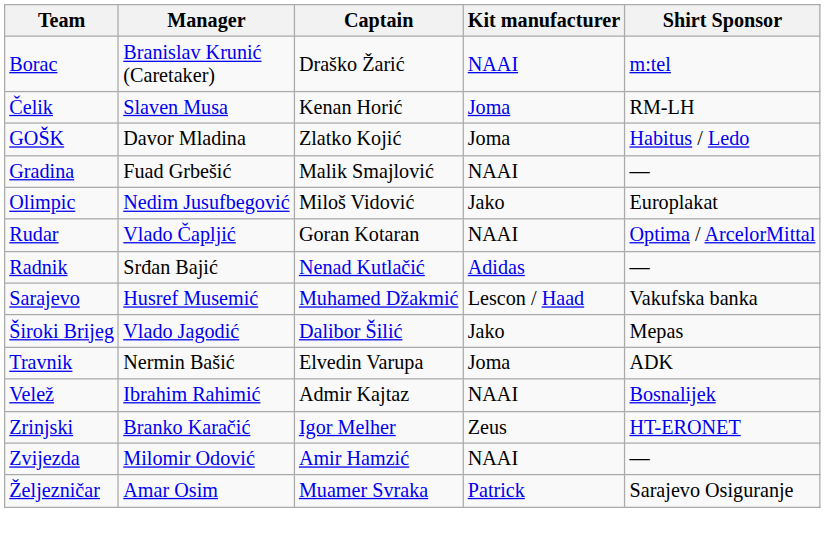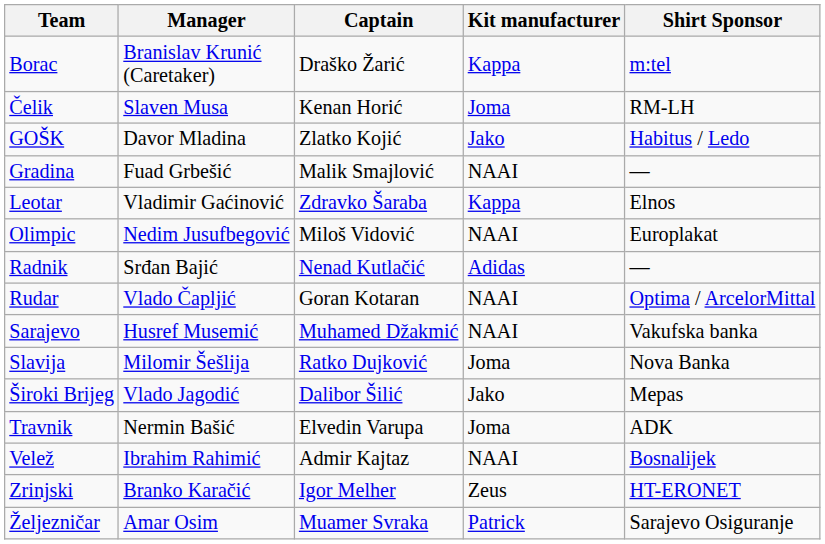Borac | Kit manufacturer: NAAI -> Kappa
GOŠK | Kit manufacturer: Joma -> Jako
+ row: Leotar | Vladimir Gaćinović | Zdravko Šaraba | Kappa | Elnos
Olimpic | Kit manufacturer: Jako -> NAAI
rows swapped: Radnik <-> Rudar
Sarajevo | Kit manufacturer: Lescon / Haad -> NAAI
+ row: Slavija | Milomir Šešlija | Ratko Dujković | Joma | Nova Banka
- row: Zvijezda | Milomir Odović | Amir Hamzić | NAAI | —
